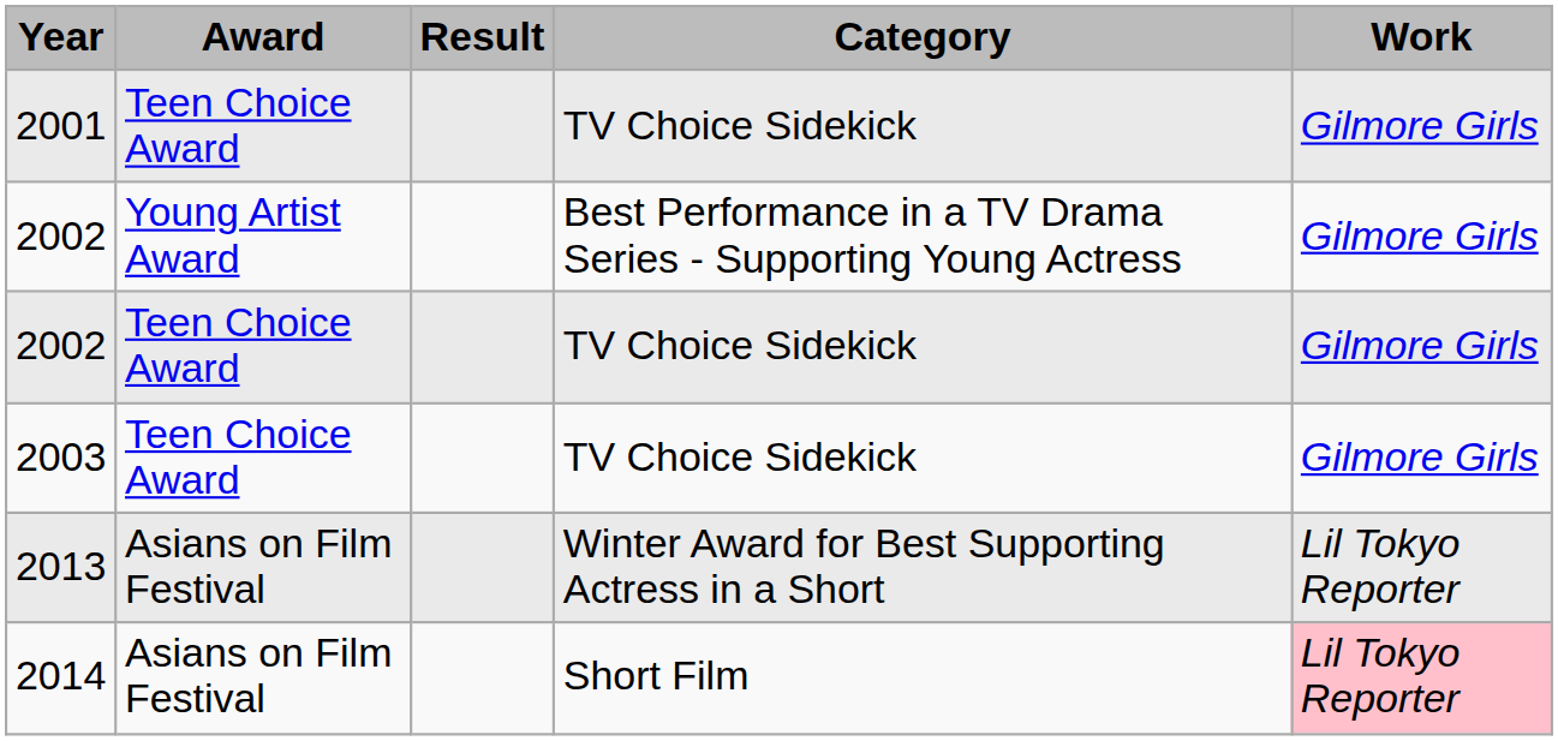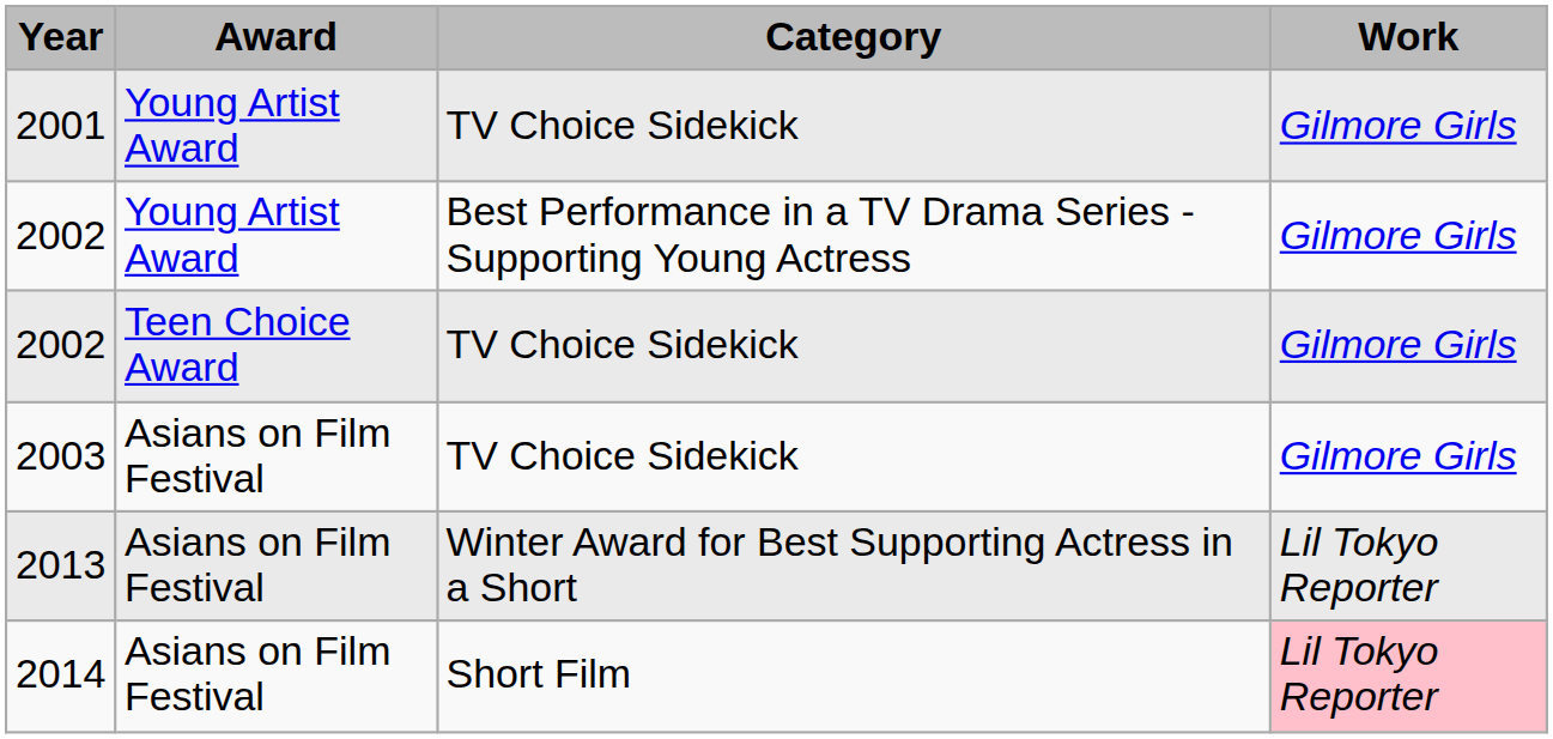- column: Result
2001 | Award: Teen Choice Award -> Young Artist Award
2003 | Award: Teen Choice Award -> Asians on Film Festival
